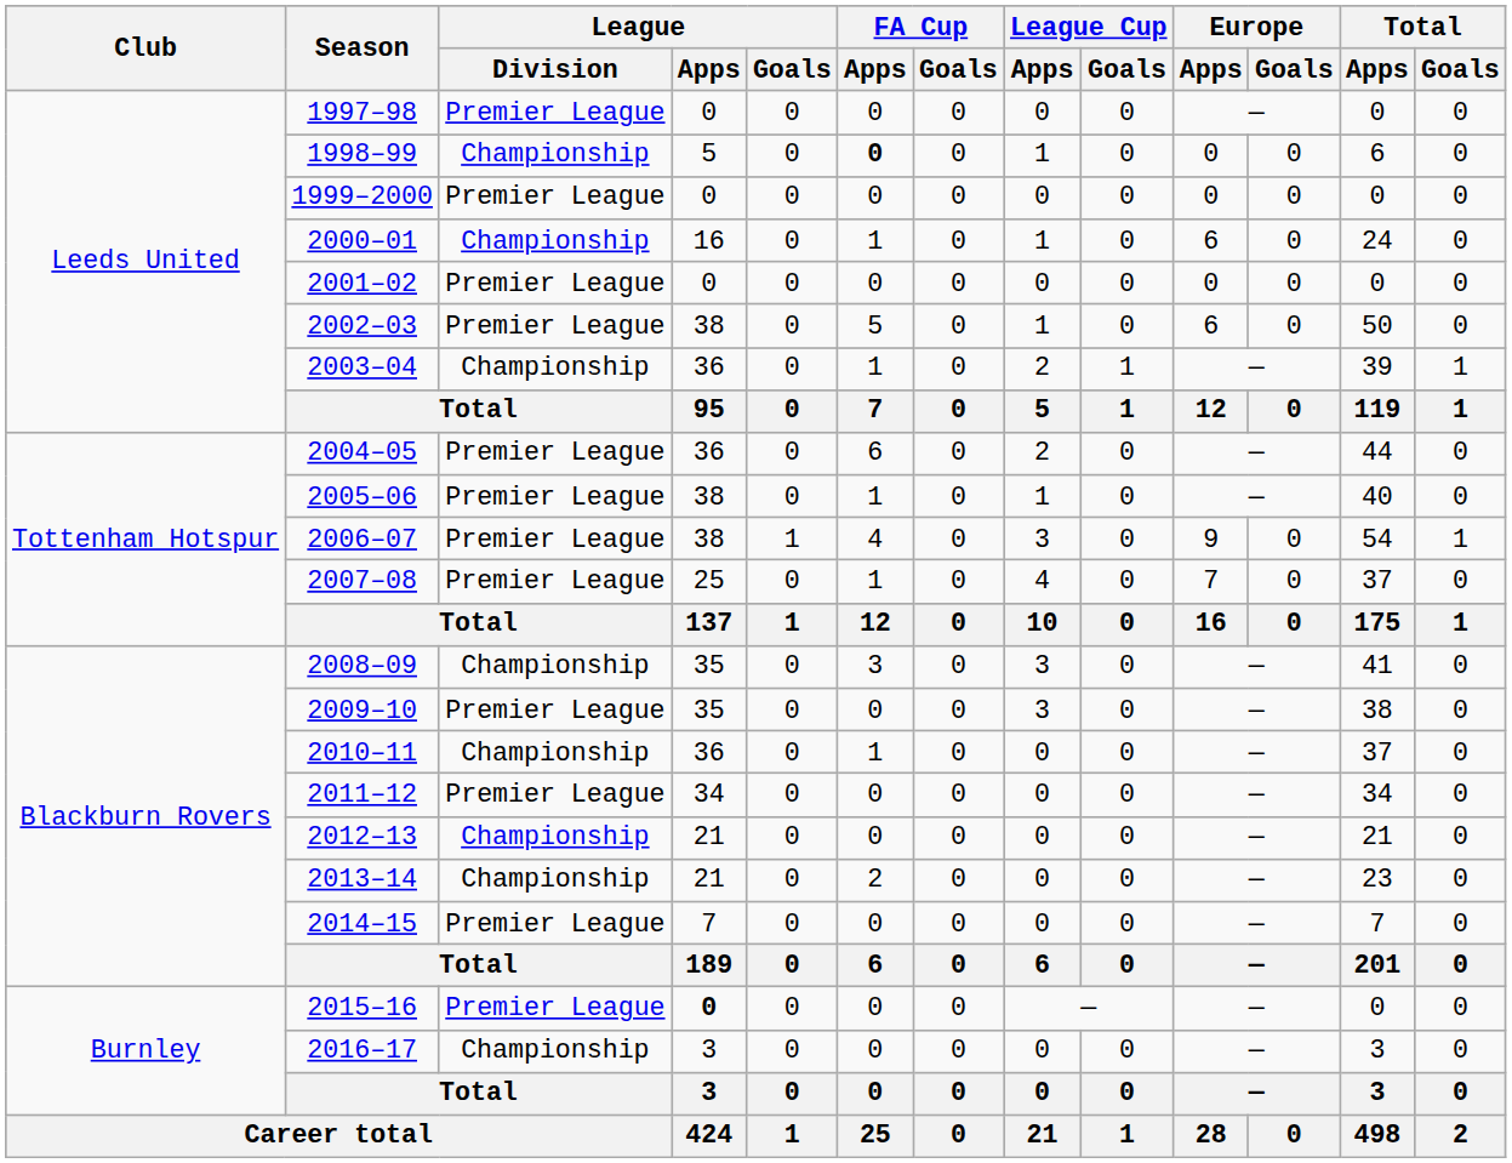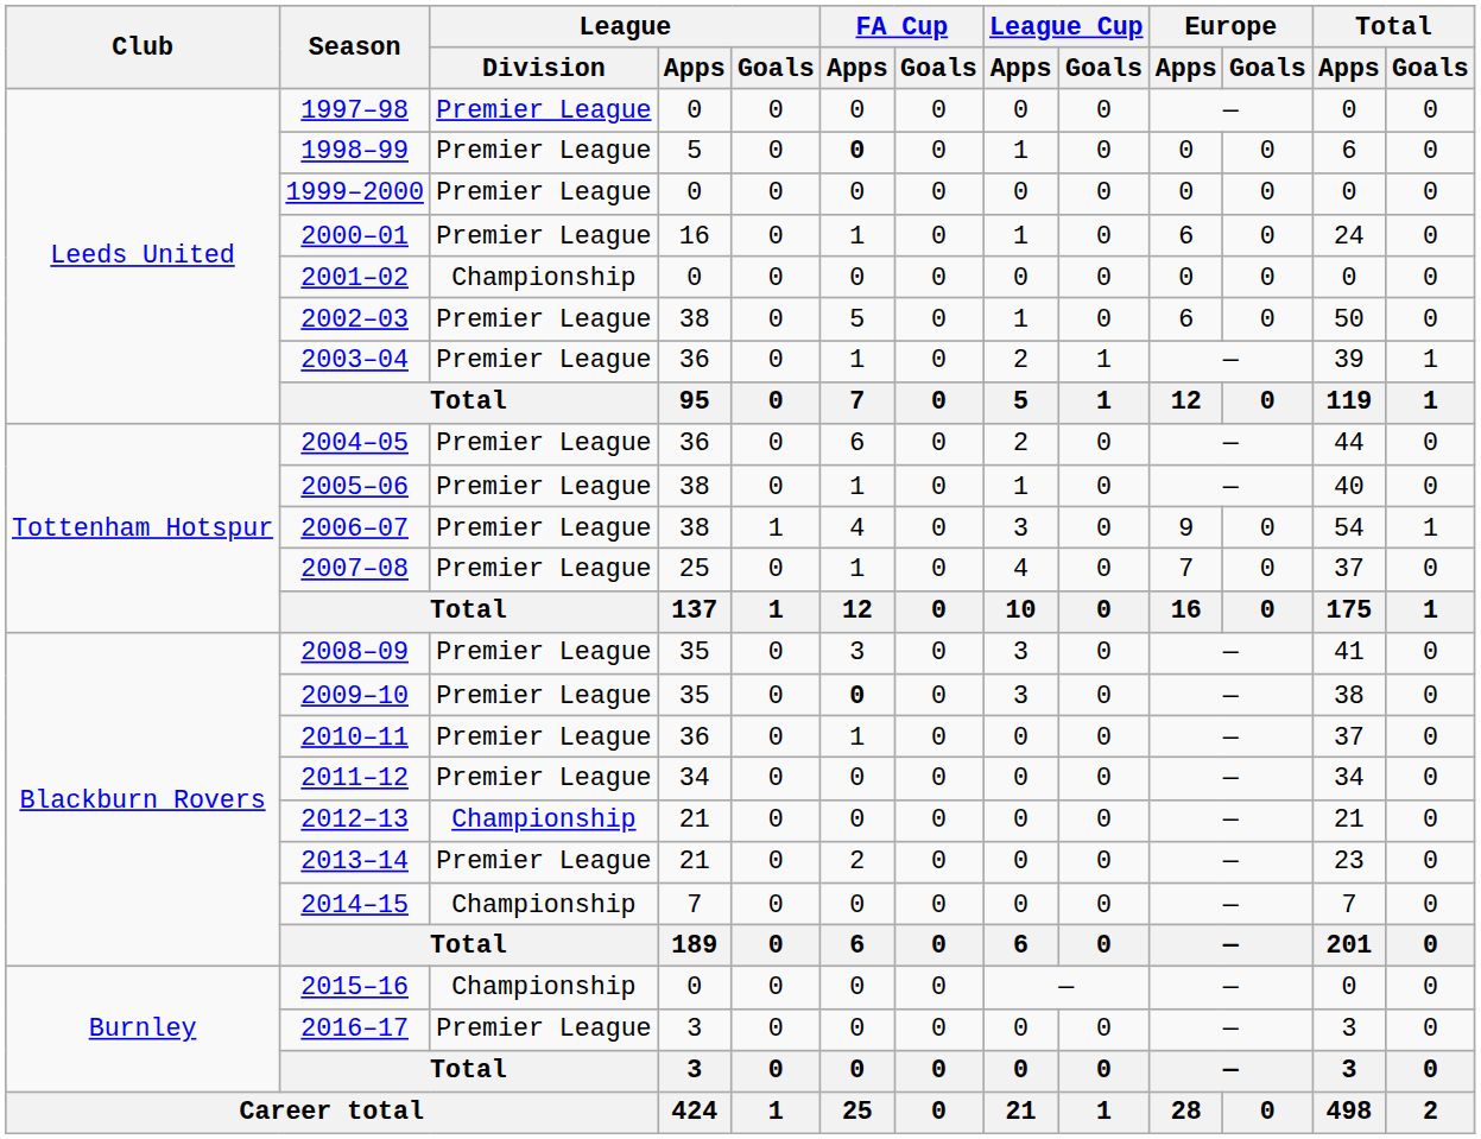1998–99 | League / Division: Championship -> Premier League
2000–01 | League / Division: Championship -> Premier League
2001–02 | League / Division: Premier League -> Championship
2003–04 | League / Division: Championship -> Premier League
2008–09 | League / Division: Championship -> Premier League
2009–10 | FA Cup / Apps: normal -> bold
2010–11 | League / Division: Championship -> Premier League
2013–14 | League / Division: Championship -> Premier League
2014–15 | League / Division: Premier League -> Championship
2015–16 | League / Division: Premier League -> Championship
2015–16 | League / Apps: bold -> normal
2016–17 | League / Division: Championship -> Premier League
